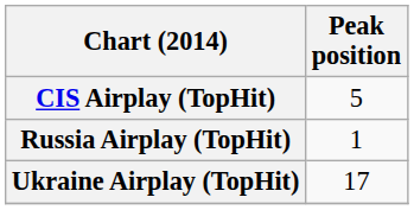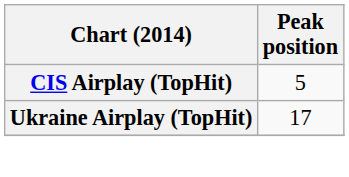- row: Russia Airplay (TopHit) | 1
